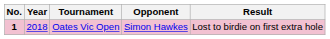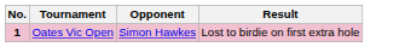- column: Year | 2018
